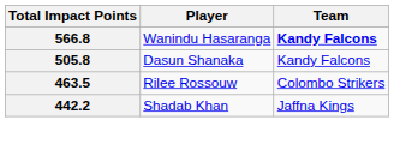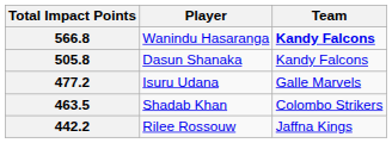+ row: 477.2 | Isuru Udana | Galle Marvels
463.5 | Player: Rilee Rossouw -> Shadab Khan
442.2 | Player: Shadab Khan -> Rilee Rossouw
